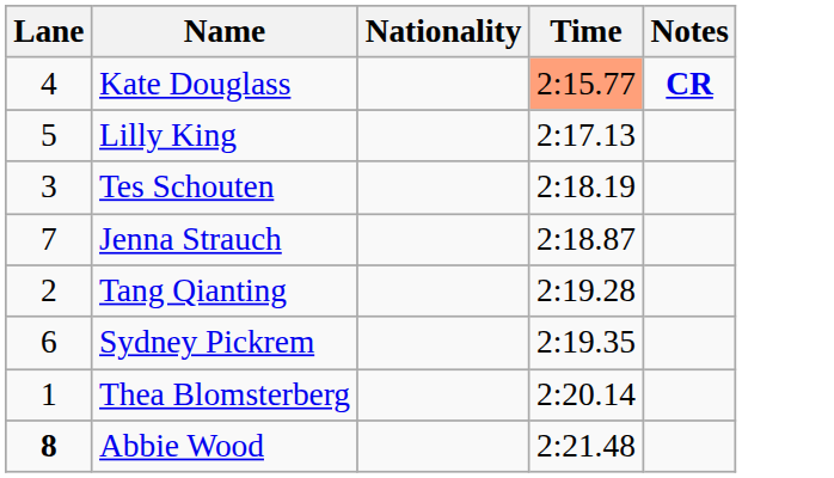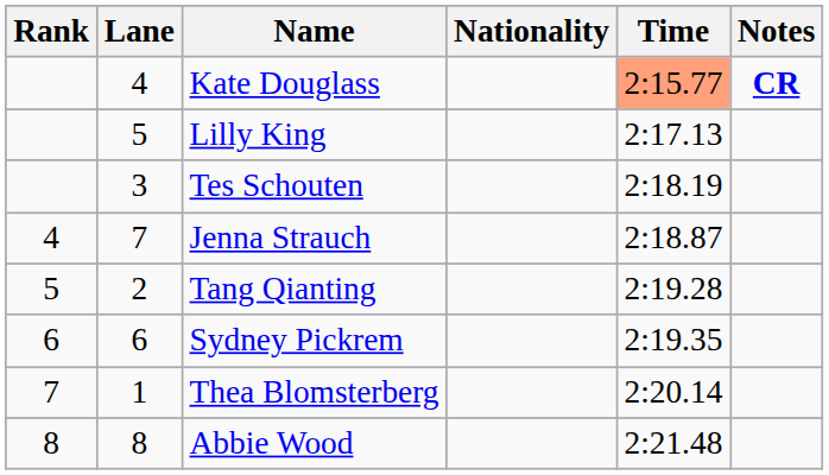+ column: Rank | 4 | 5 | 6 | 7 | 8
Abbie Wood | Lane: bold -> normal
